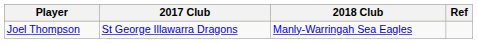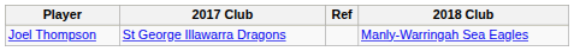columns swapped: 2018 Club <-> Ref
